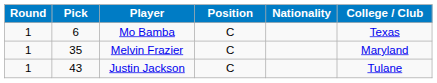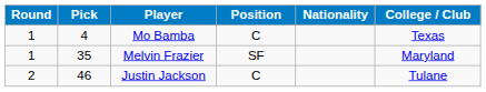Mo Bamba | Pick: 6 -> 4
Melvin Frazier | Position: C -> SF
Justin Jackson | Round: 1 -> 2
Justin Jackson | Pick: 43 -> 46
